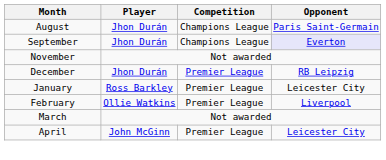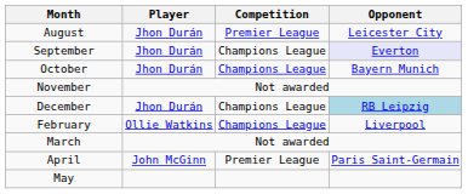August | Competition: Champions League -> Premier League
August | Opponent: Paris Saint-Germain -> Leicester City
+ row: October | Jhon Durán | Champions League | Bayern Munich
December | Competition: Premier League -> Champions League
December | Opponent: no background -> lightblue background
- row: January | Ross Barkley | Premier League | Leicester City
February | Competition: Premier League -> Champions League
April | Opponent: Leicester City -> Paris Saint-Germain
+ row: May
